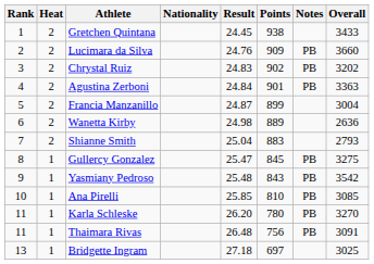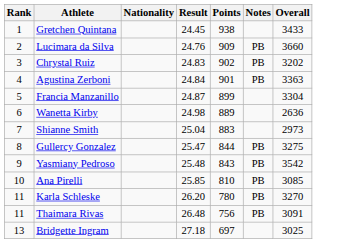- column: Heat | 2 | 2 | 2 | 2 | 2 | 2 | 2 | 1 | 1 | 1 | 1 | 1 | 1
Francia Manzanillo | Overall: 3004 -> 3304
Shianne Smith | Overall: 2793 -> 2973
Gullercy Gonzalez | Points: 845 -> 844
